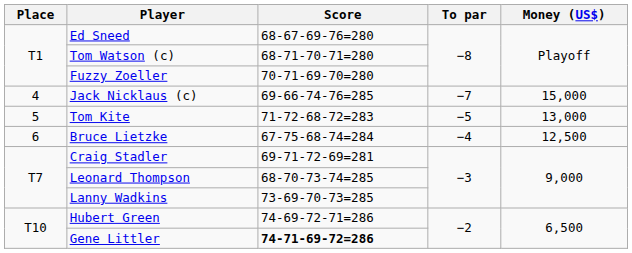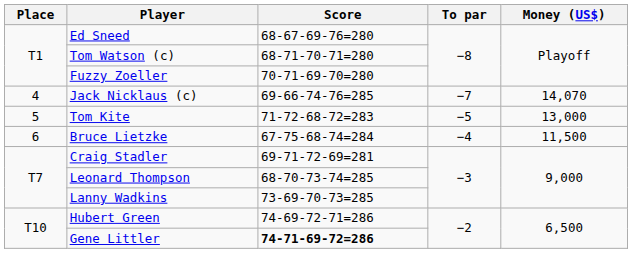Jack Nicklaus (c) | Money (US$): 15,000 -> 14,070
Bruce Lietzke | Money (US$): 12,500 -> 11,500
